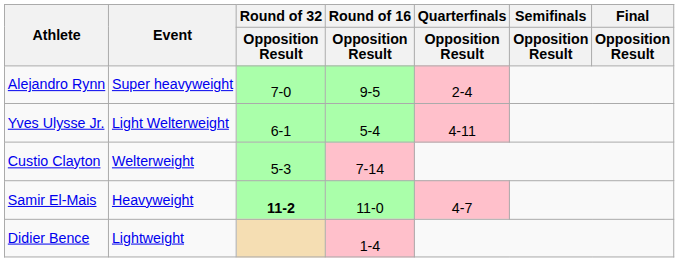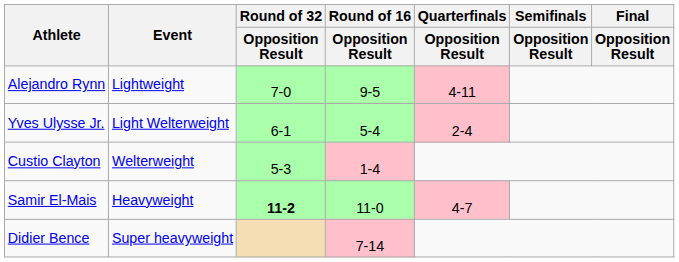Alejandro Rynn | Event: Super heavyweight -> Lightweight
Alejandro Rynn | Quarterfinals / Opposition Result: 2-4 -> 4-11
Yves Ulysse Jr. | Quarterfinals / Opposition Result: 4-11 -> 2-4
Custio Clayton | Round of 16 / Opposition Result: 7-14 -> 1-4
Didier Bence | Event: Lightweight -> Super heavyweight
Didier Bence | Round of 16 / Opposition Result: 1-4 -> 7-14
